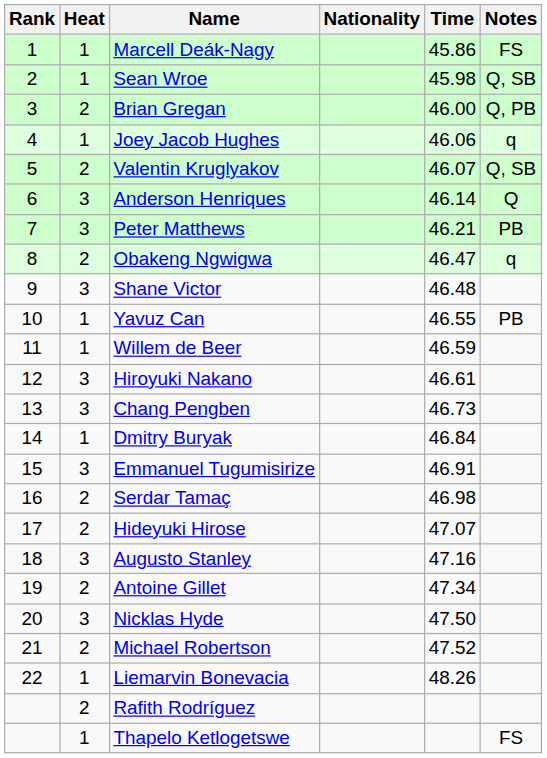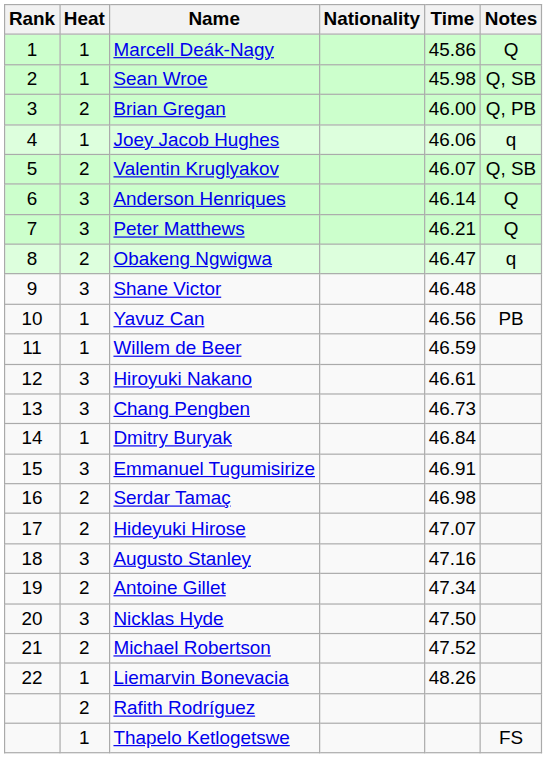Marcell Deák-Nagy | Notes: FS -> Q
Peter Matthews | Notes: PB -> Q
Yavuz Can | Time: 46.55 -> 46.56
